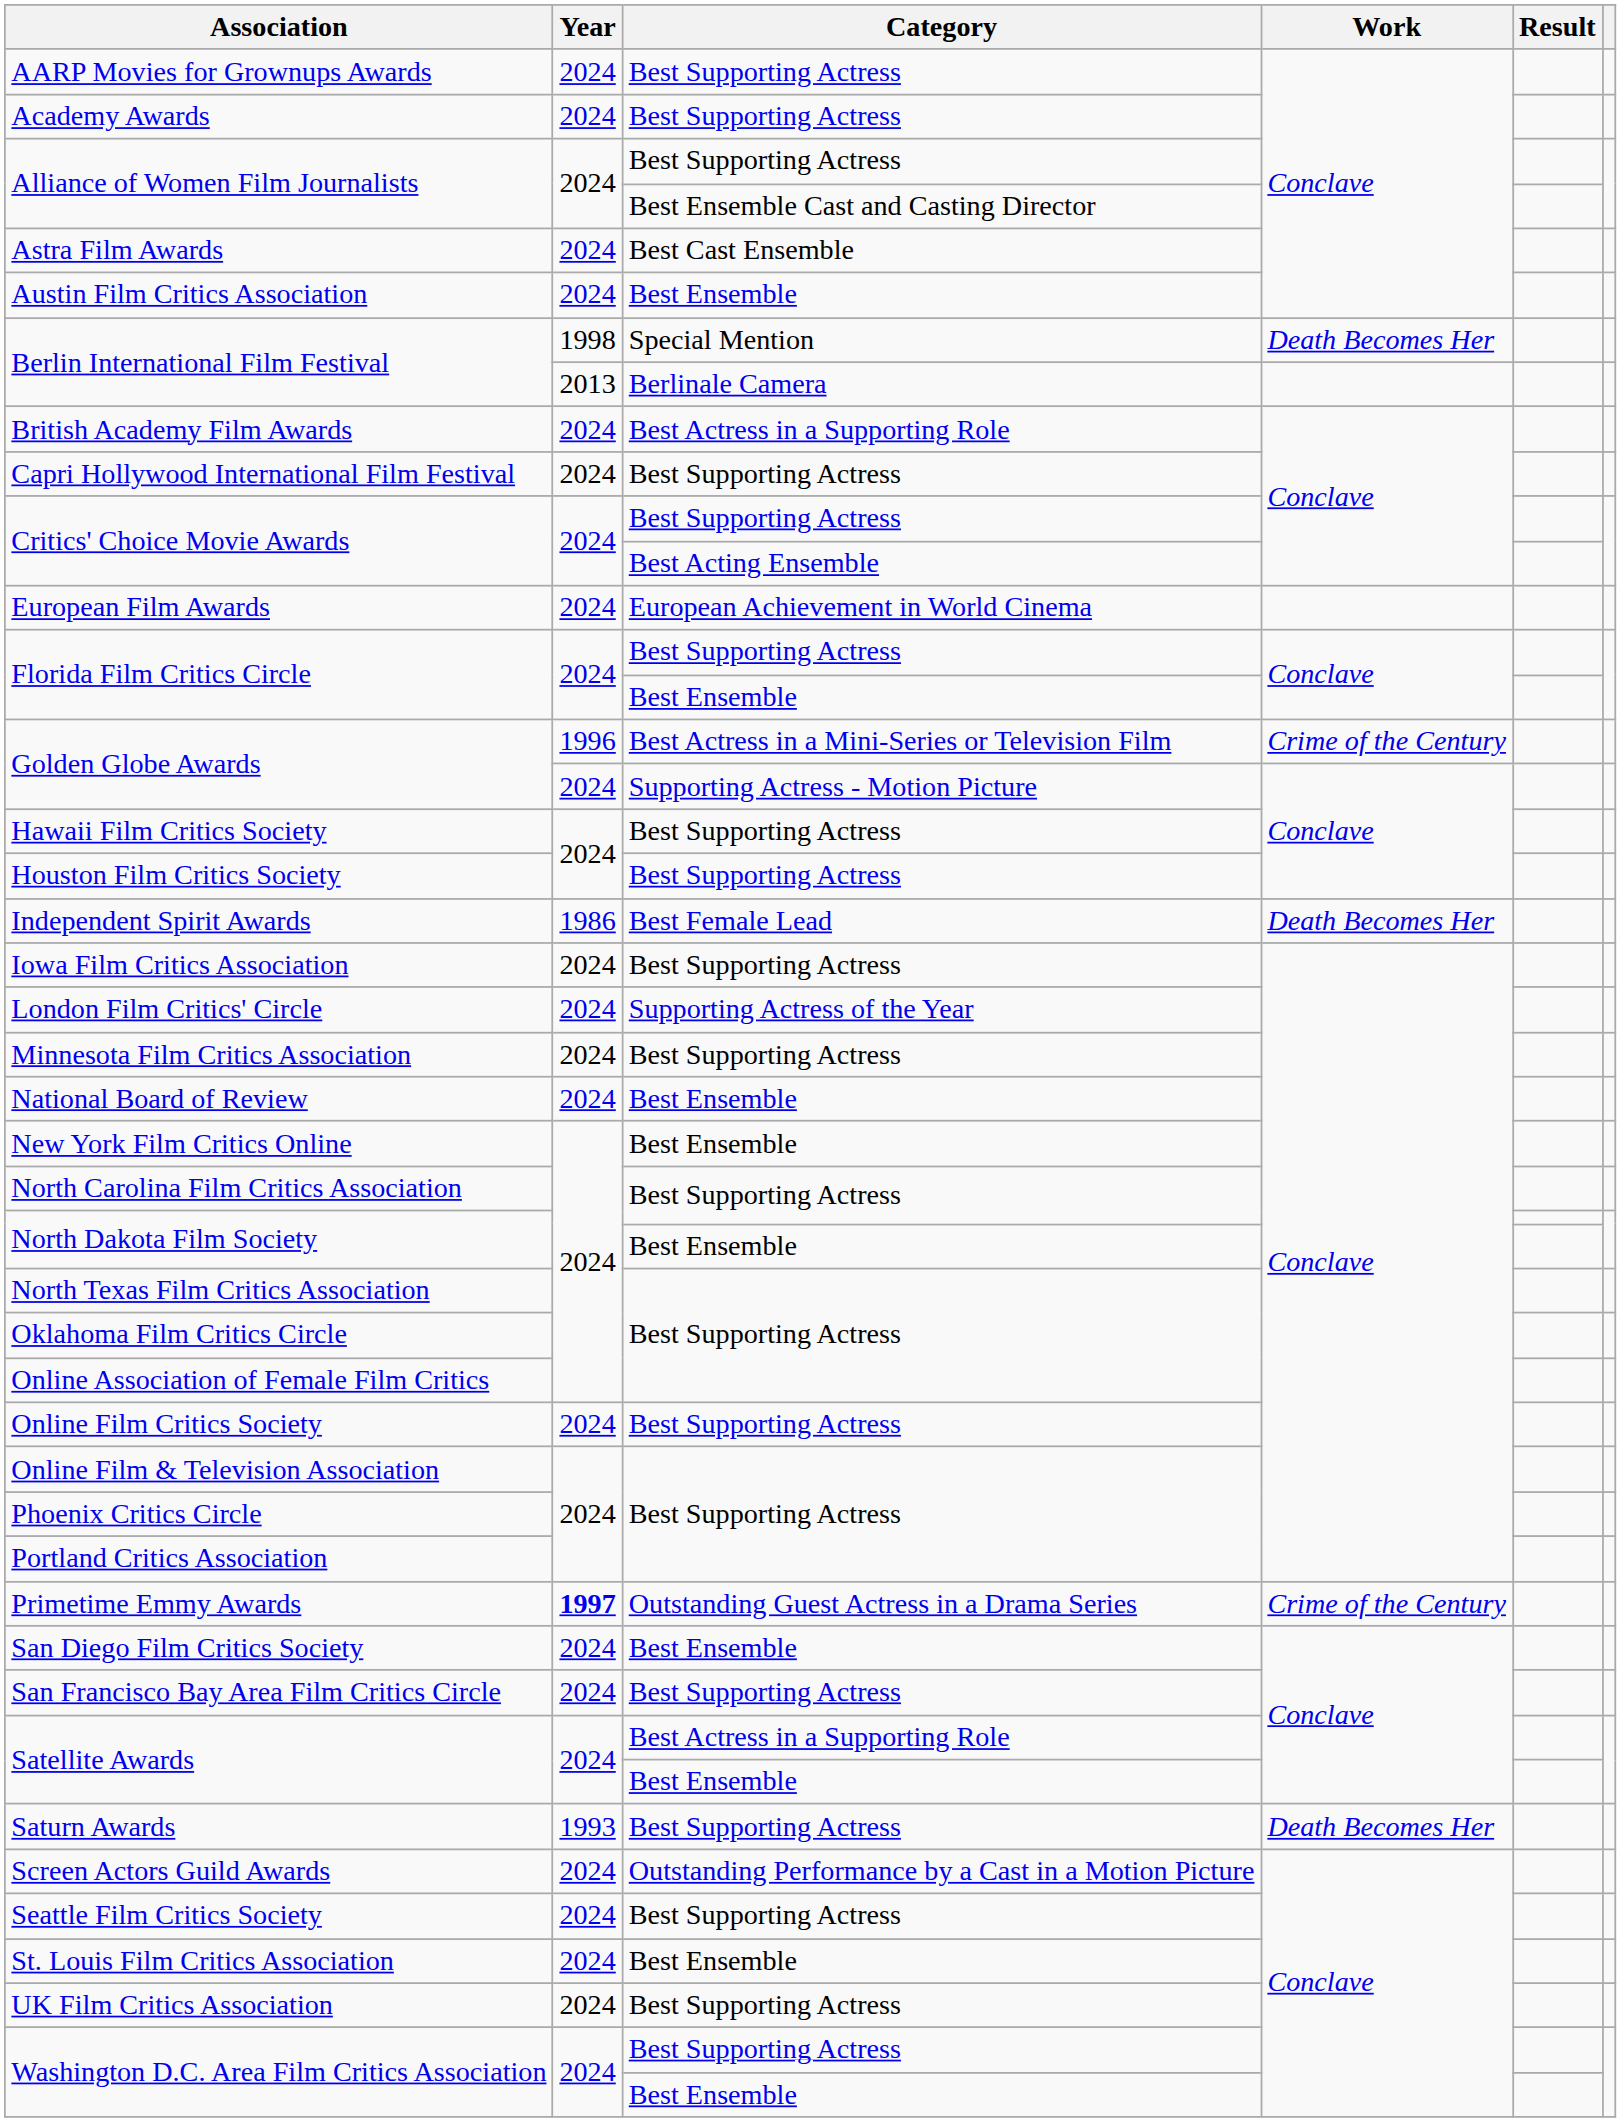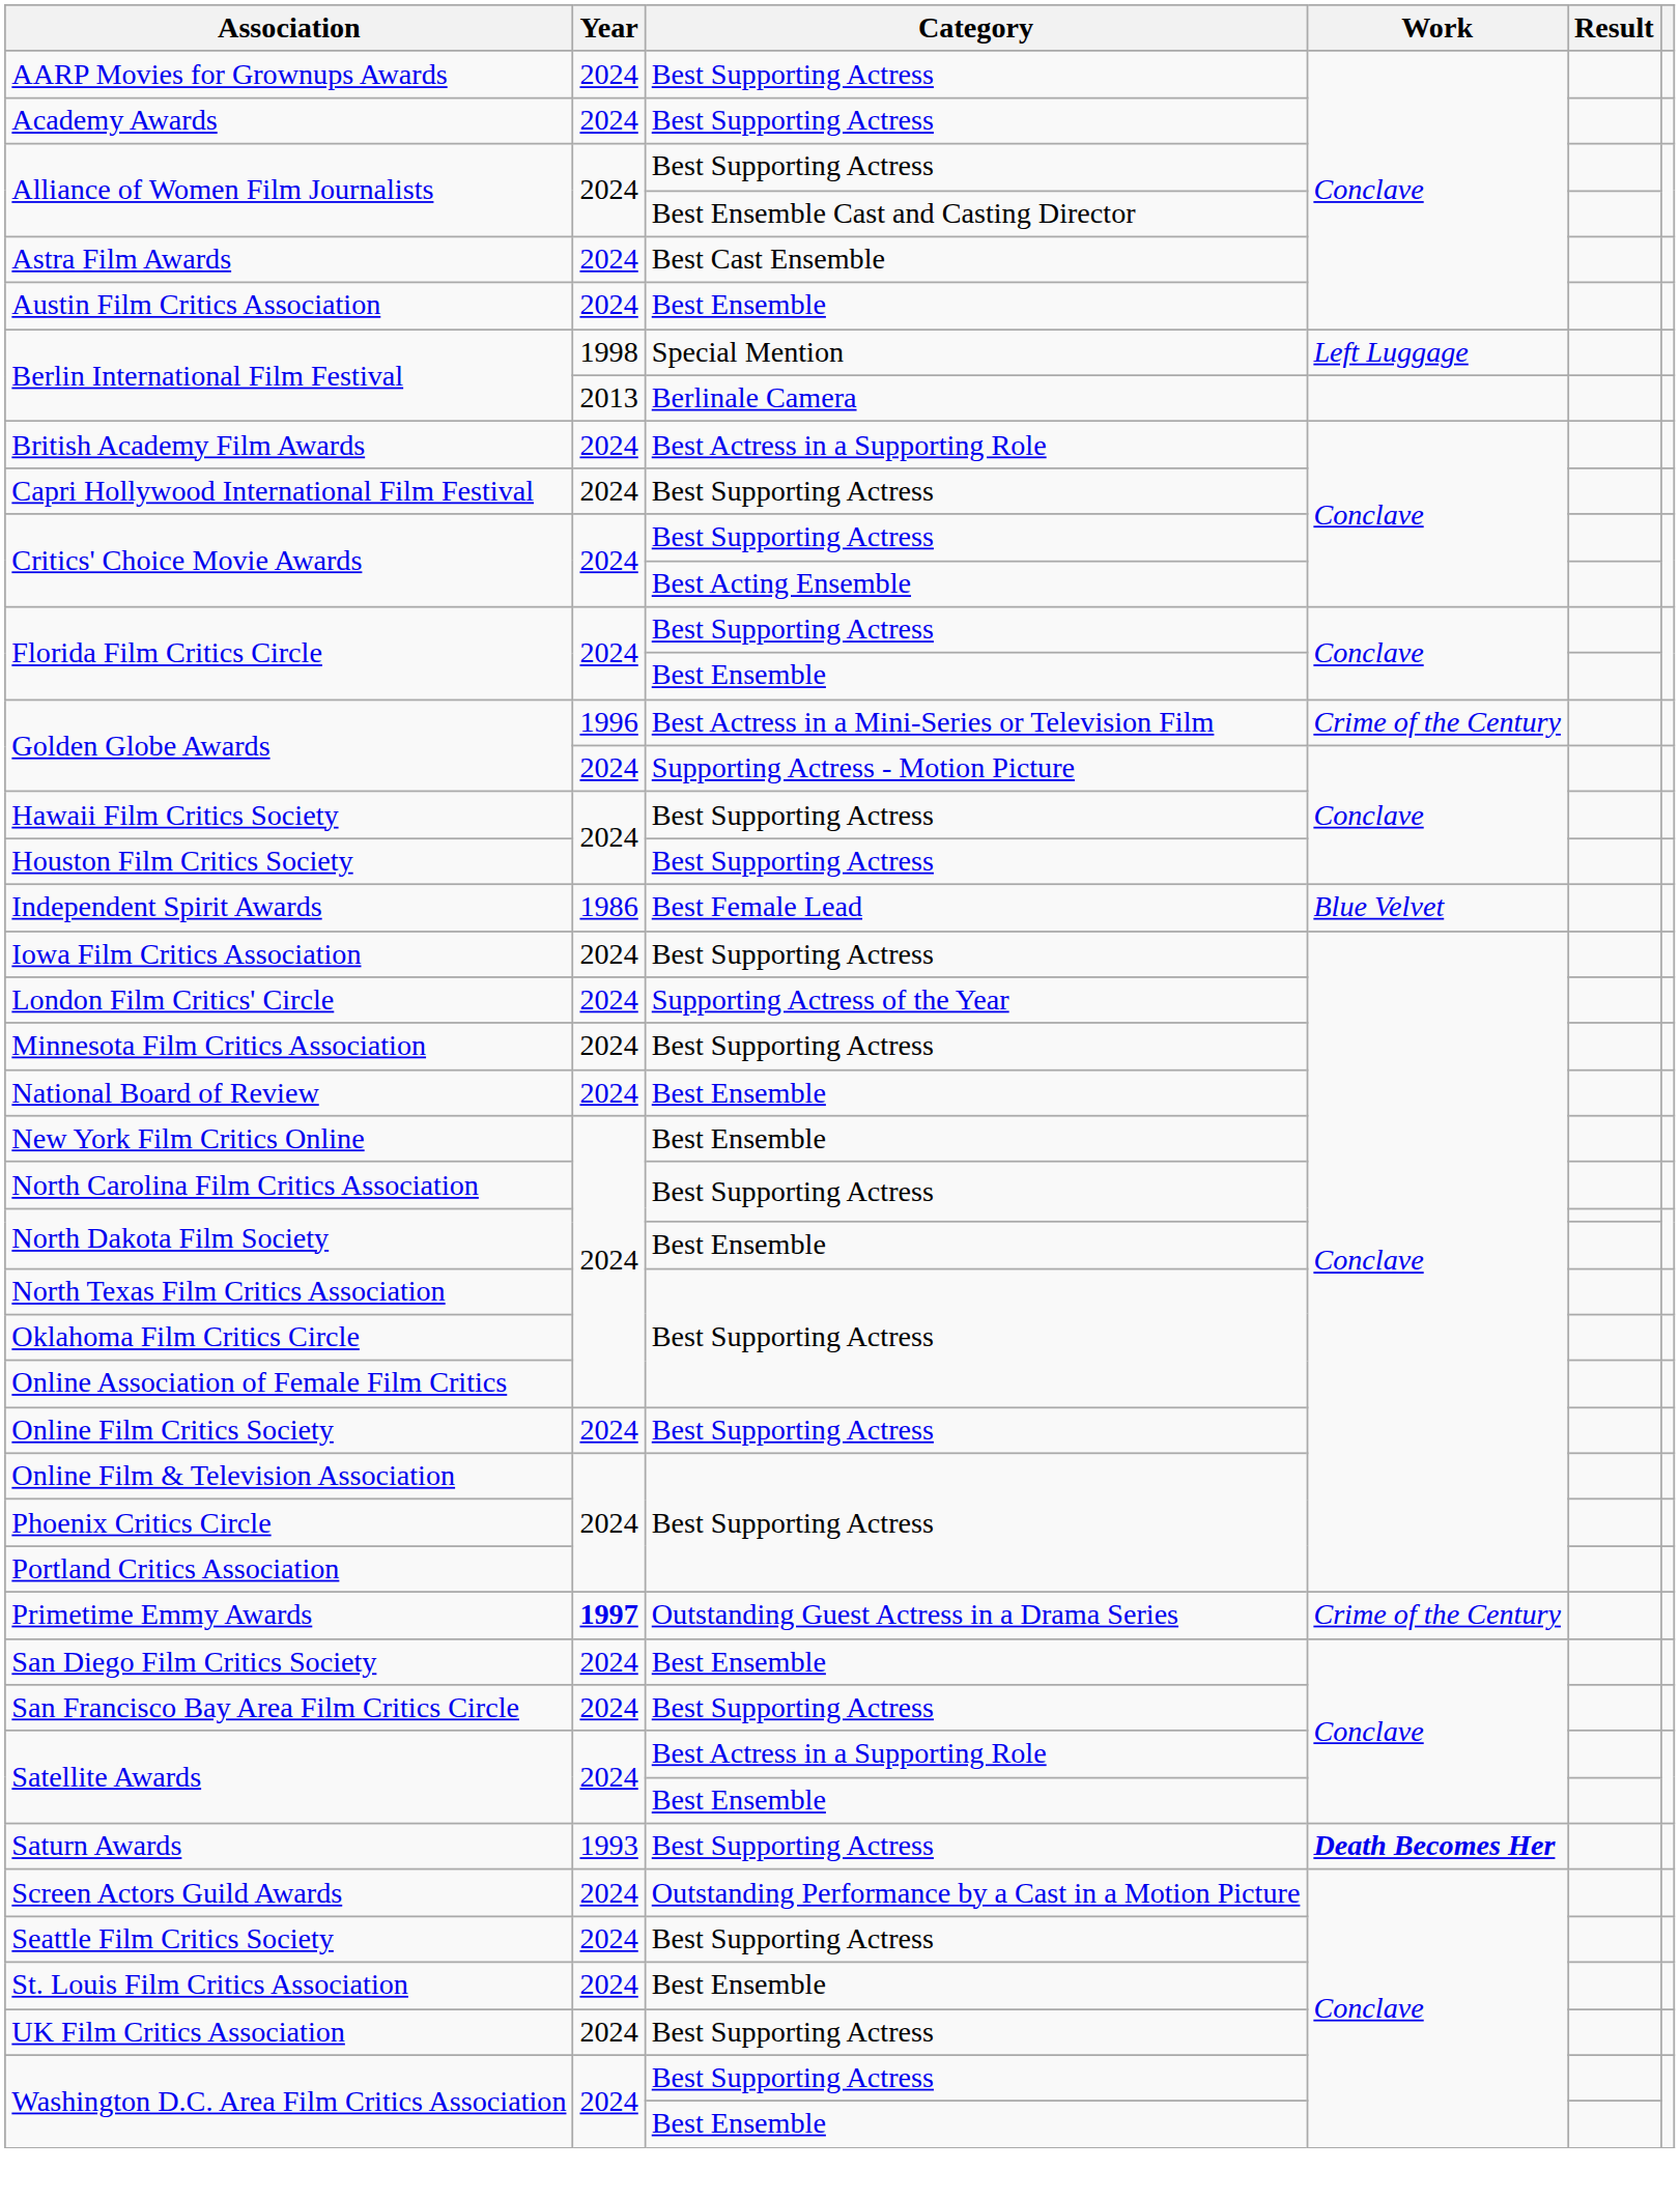Berlin International Film Festival / Special Mention | Work: Death Becomes Her -> Left Luggage
- row: European Film Awards | 2024 | European Achievement in World Cinema
Independent Spirit Awards | Work: Death Becomes Her -> Blue Velvet
Saturn Awards | Work: normal -> bold
